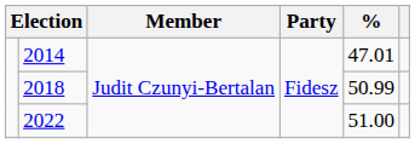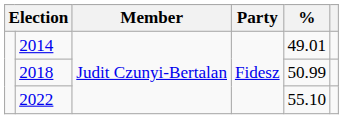2014 | %: 47.01 -> 49.01
2022 | %: 51.00 -> 55.10
